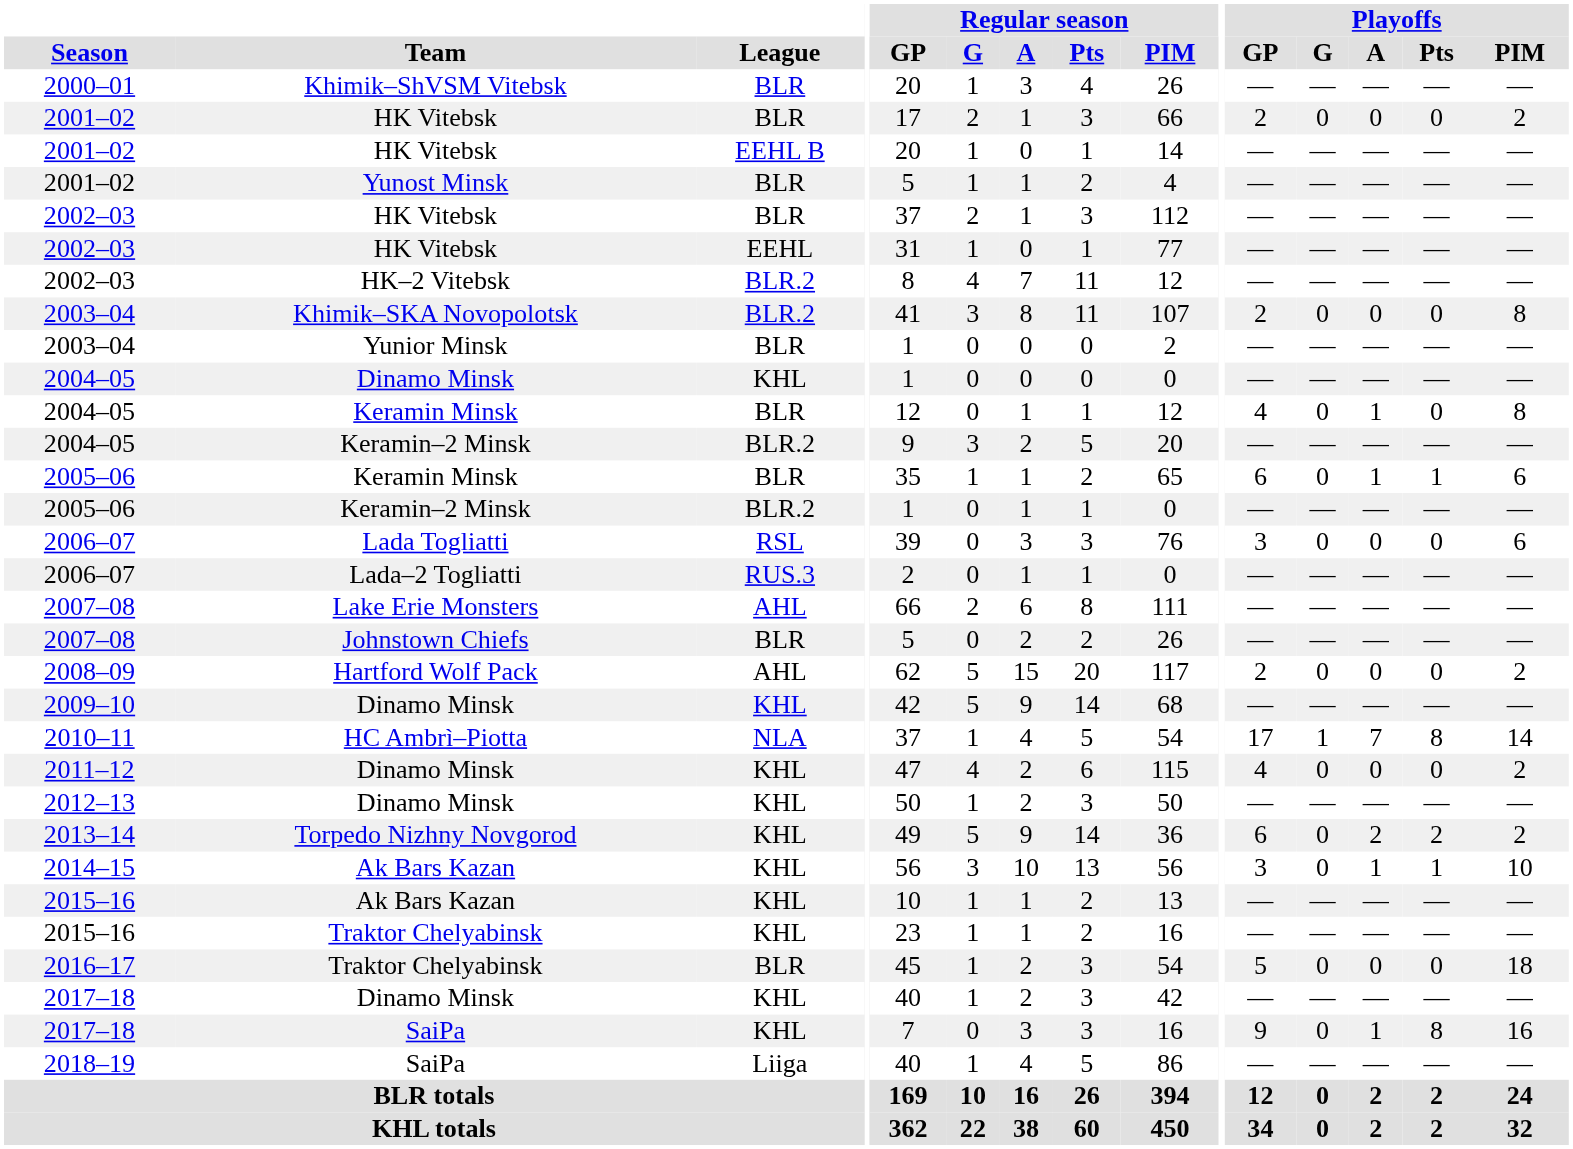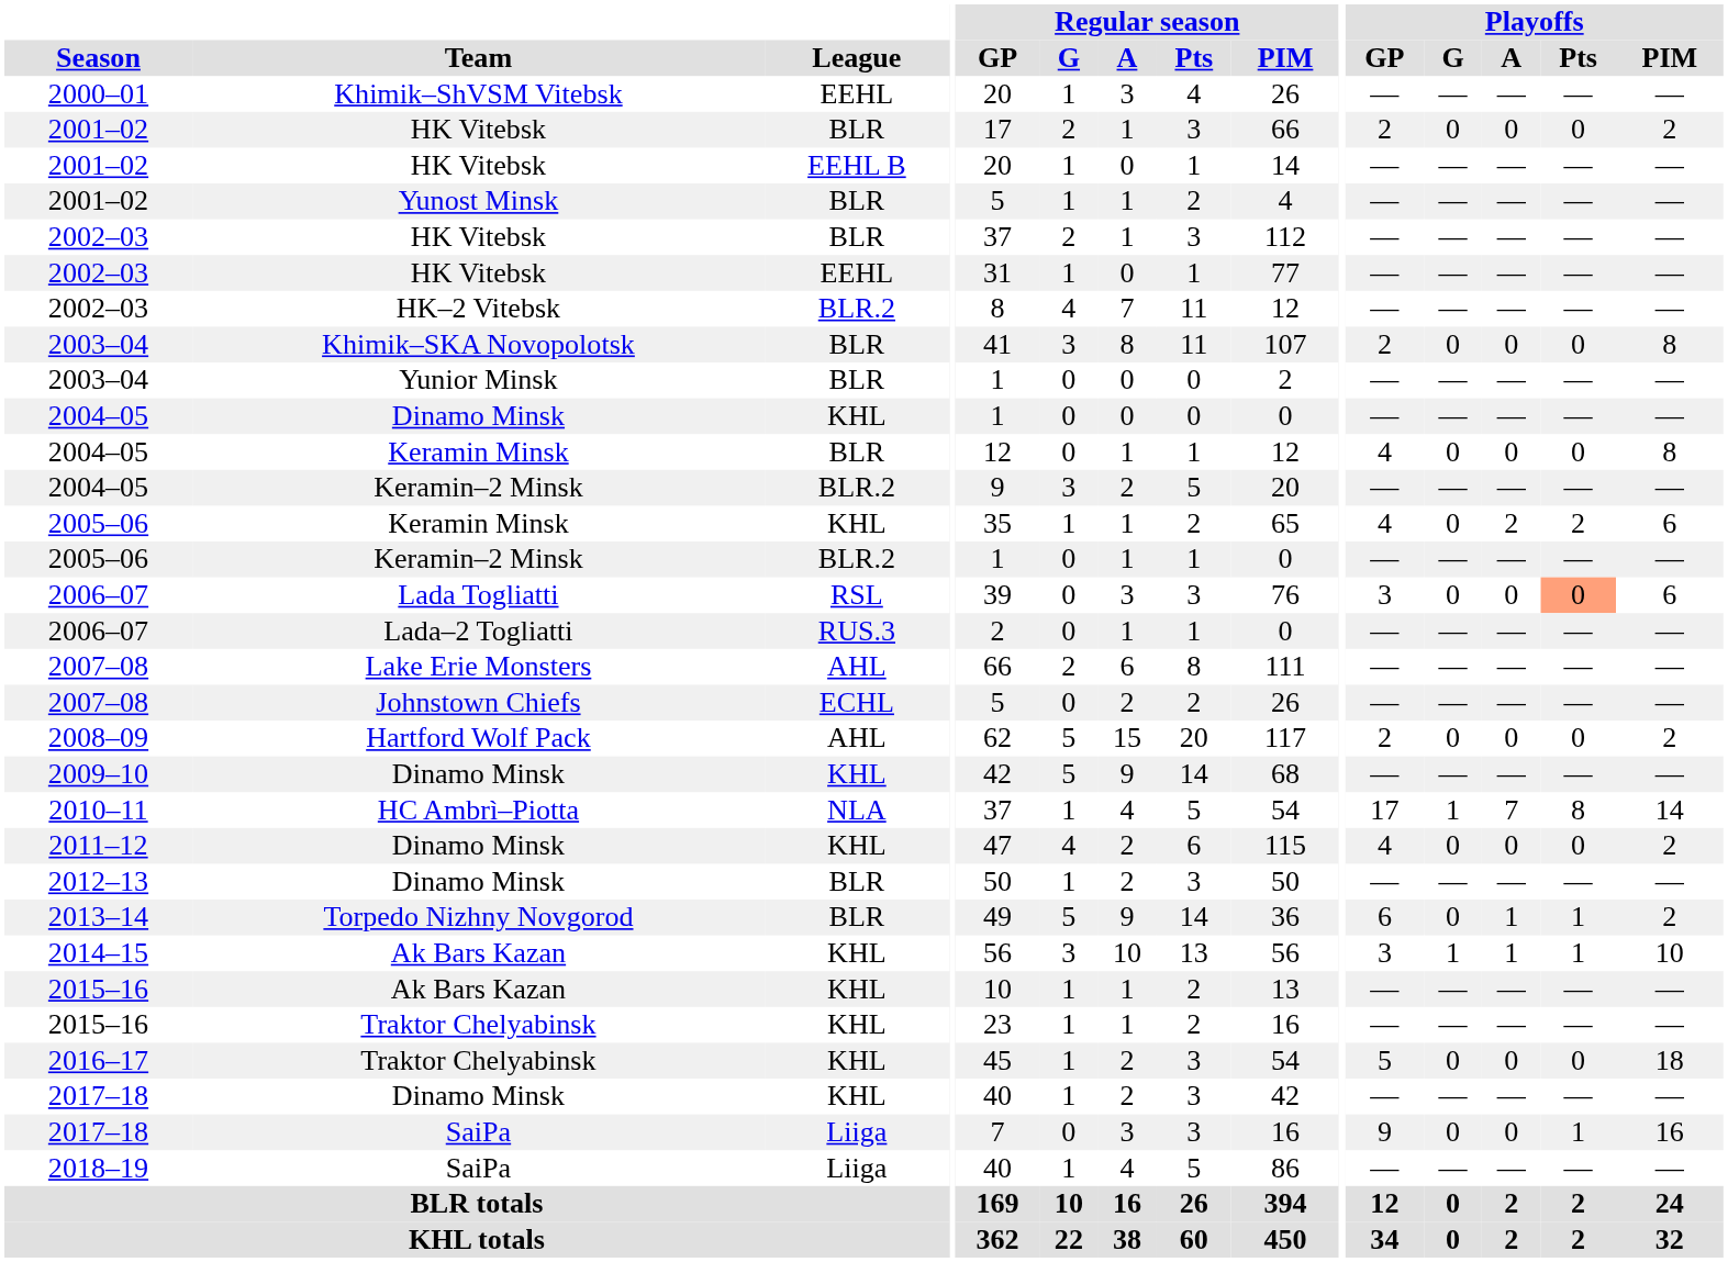2000–01 | League: BLR -> EEHL
2003–04 / Khimik–SKA Novopolotsk | League: BLR.2 -> BLR
2004–05 / Keramin Minsk | Playoffs / A: 1 -> 0
2005–06 / Keramin Minsk | League: BLR -> KHL
2005–06 / Keramin Minsk | Playoffs / GP: 6 -> 4
2005–06 / Keramin Minsk | Playoffs / A: 1 -> 2
2005–06 / Keramin Minsk | Playoffs / Pts: 1 -> 2
2006–07 / Lada Togliatti | Playoffs / Pts: no background -> lightsalmon background
2007–08 / Johnstown Chiefs | League: BLR -> ECHL
2012–13 | League: KHL -> BLR
2013–14 | League: KHL -> BLR
2013–14 | Playoffs / A: 2 -> 1
2013–14 | Playoffs / Pts: 2 -> 1
2014–15 | Playoffs / G: 0 -> 1
2016–17 | League: BLR -> KHL
2017–18 / SaiPa | League: KHL -> Liiga
2017–18 / SaiPa | Playoffs / A: 1 -> 0
2017–18 / SaiPa | Playoffs / Pts: 8 -> 1
